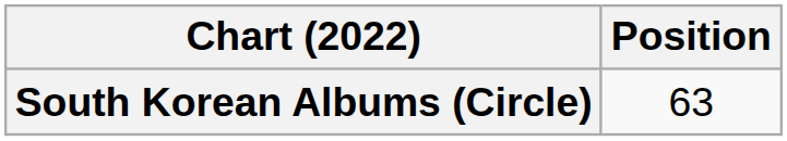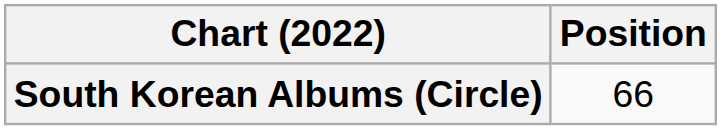South Korean Albums (Circle) | Position: 63 -> 66
